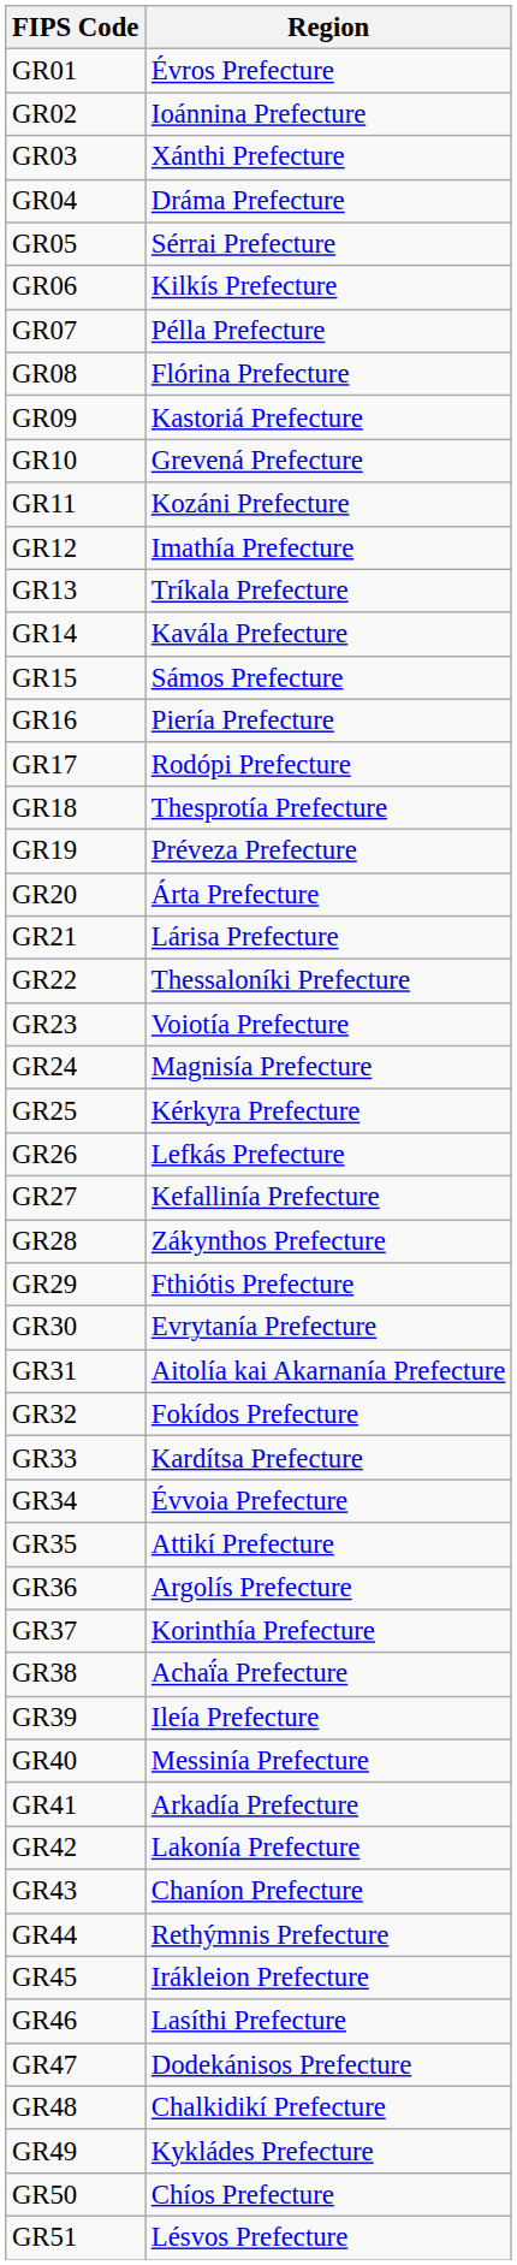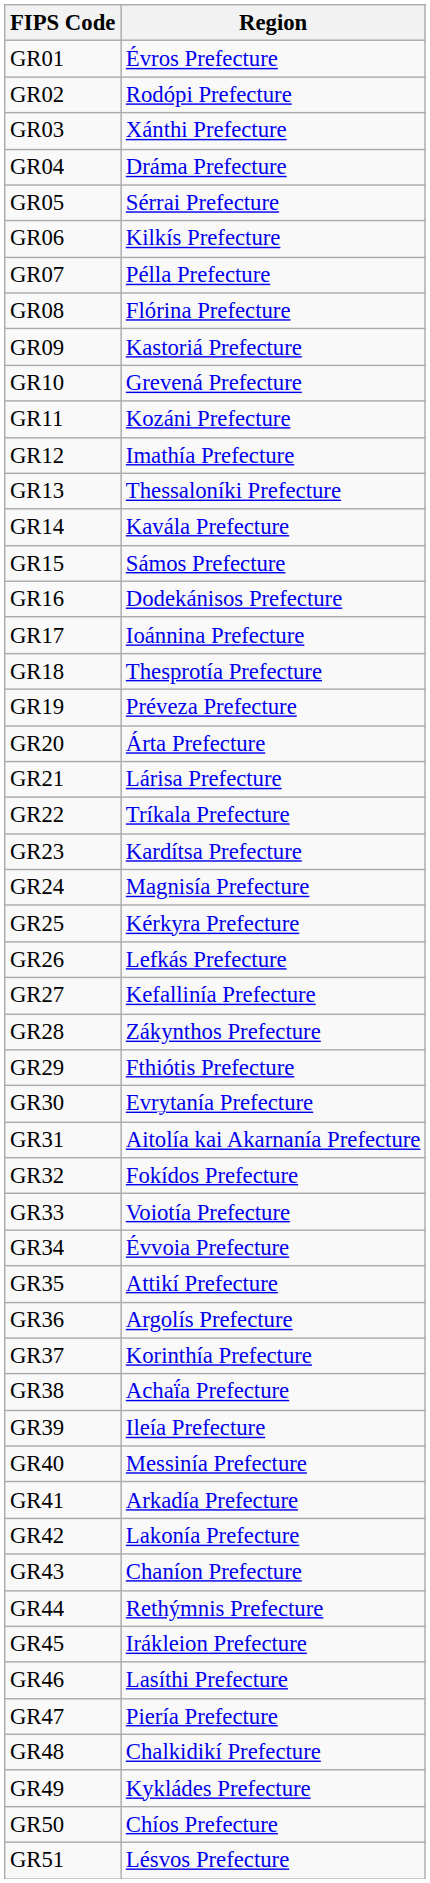GR02 | Region: Ioánnina Prefecture -> Rodópi Prefecture
GR13 | Region: Tríkala Prefecture -> Thessaloníki Prefecture
GR16 | Region: Piería Prefecture -> Dodekánisos Prefecture
GR17 | Region: Rodópi Prefecture -> Ioánnina Prefecture
GR22 | Region: Thessaloníki Prefecture -> Tríkala Prefecture
GR23 | Region: Voiotía Prefecture -> Kardítsa Prefecture
GR33 | Region: Kardítsa Prefecture -> Voiotía Prefecture
GR47 | Region: Dodekánisos Prefecture -> Piería Prefecture
